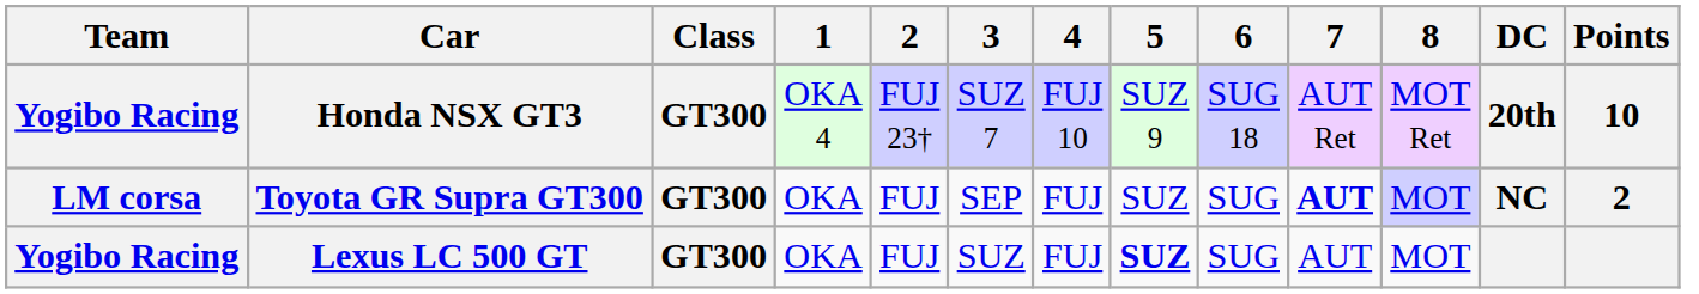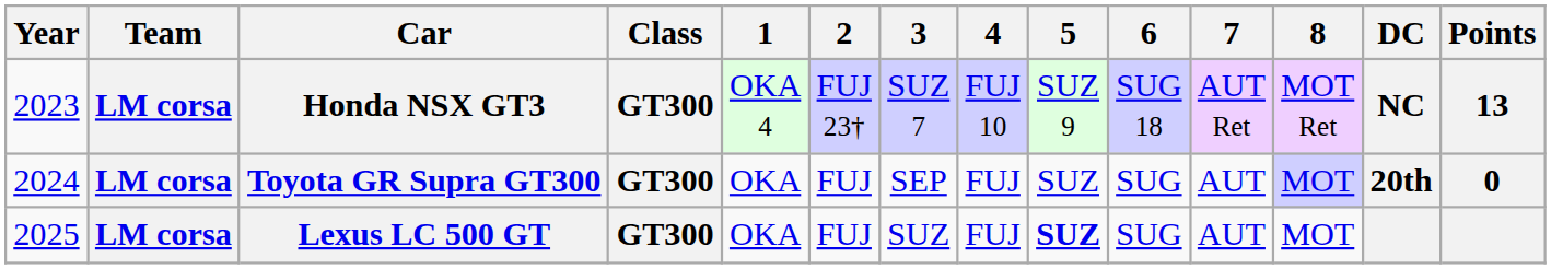+ column: Year | 2023 | 2024 | 2025
Honda NSX GT3 | Team: Yogibo Racing -> LM corsa
Honda NSX GT3 | DC: 20th -> NC
Honda NSX GT3 | Points: 10 -> 13
Toyota GR Supra GT300 | 7: bold -> normal
Toyota GR Supra GT300 | DC: NC -> 20th
Toyota GR Supra GT300 | Points: 2 -> 0
Lexus LC 500 GT | Team: Yogibo Racing -> LM corsa
